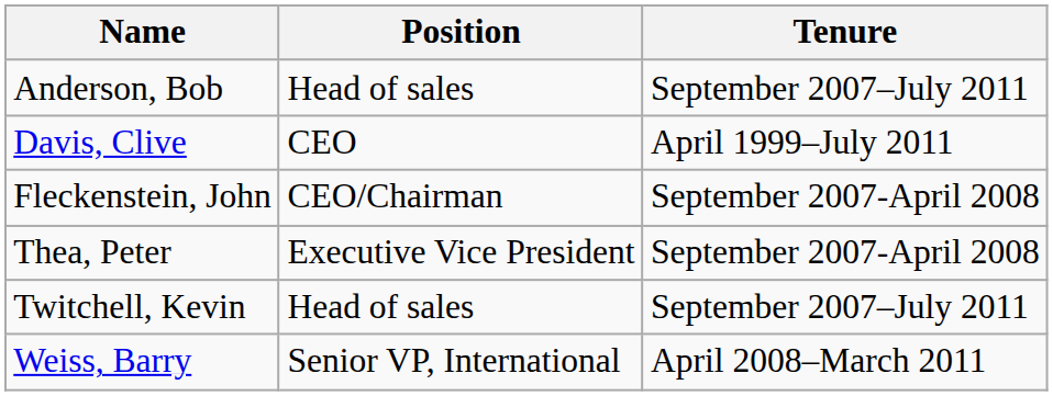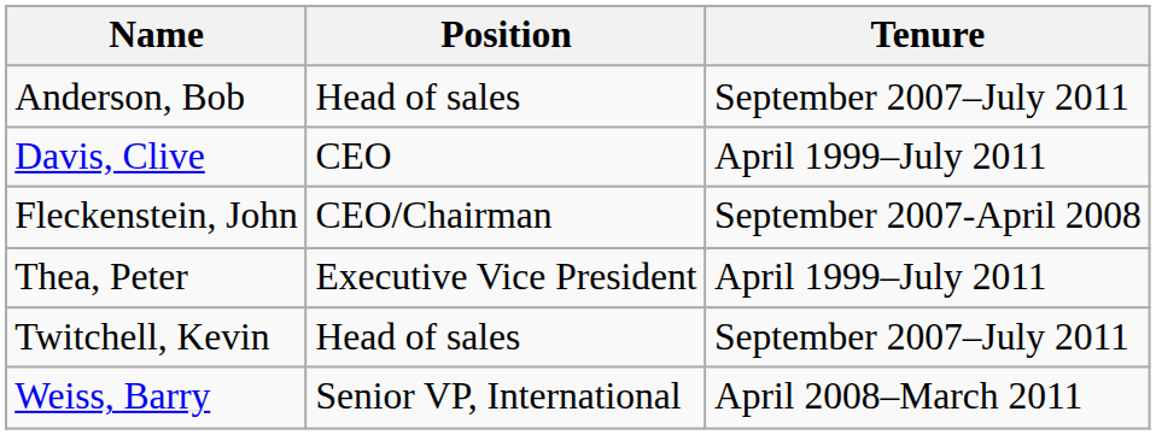Thea, Peter | Tenure: September 2007-April 2008 -> April 1999–July 2011
